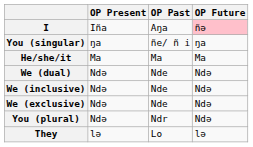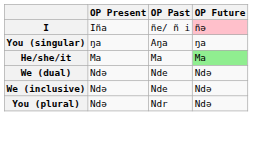I | OP Past: Aŋa -> ñe/ ñ i
You (singular) | OP Past: ñe/ ñ i -> Aŋa
He/she/it | OP Future: no background -> lightgreen background
- row: We (exclusive) | Ndə | Nde | Ndə
- row: They | lə | Lo | lə
